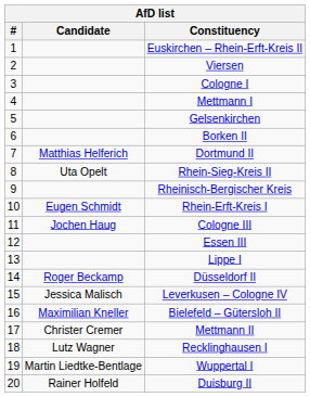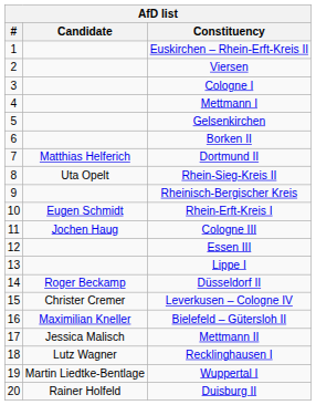Leverkusen – Cologne IV | Candidate: Jessica Malisch -> Christer Cremer
Mettmann II | Candidate: Christer Cremer -> Jessica Malisch
